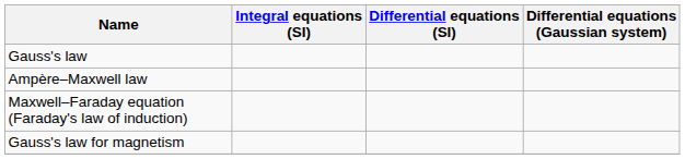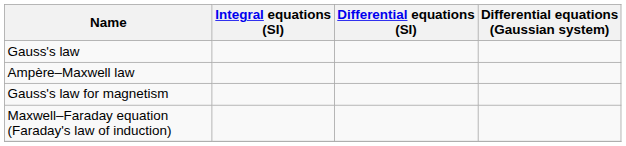rows swapped: Gauss's law for magnetism <-> Maxwell–Faraday equation (Faraday's law of induction)
